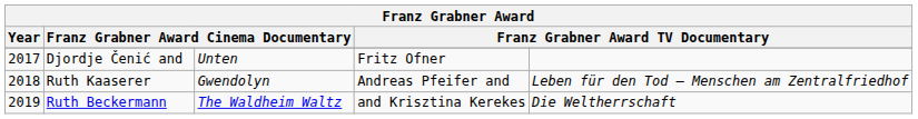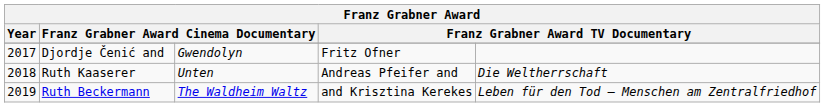Djordje Čenić and | column 3: Unten -> Gwendolyn
Ruth Kaaserer | column 3: Gwendolyn -> Unten
Ruth Kaaserer | column 5: Leben für den Tod – Menschen am Zentralfriedhof -> Die Weltherrschaft
Ruth Beckermann | column 5: Die Weltherrschaft -> Leben für den Tod – Menschen am Zentralfriedhof
